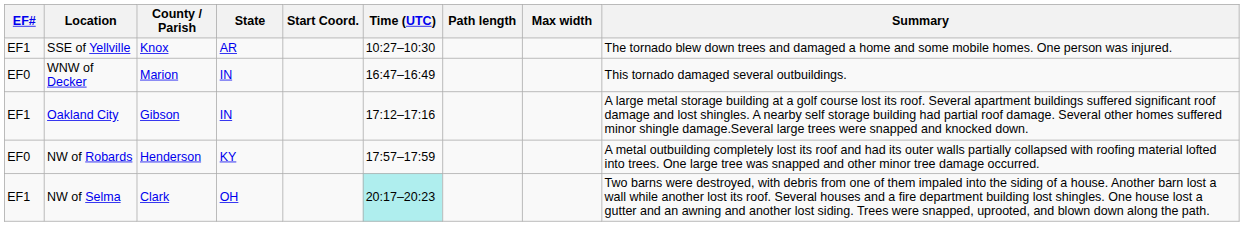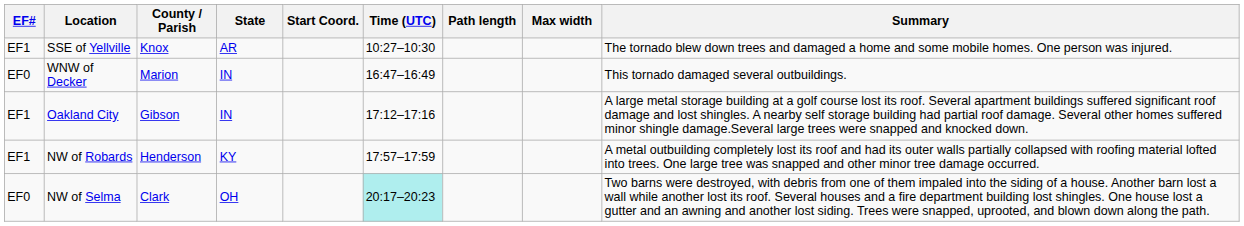NW of Robards | EF#: EF0 -> EF1
NW of Selma | EF#: EF1 -> EF0
